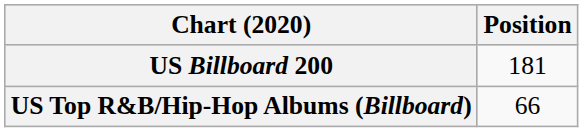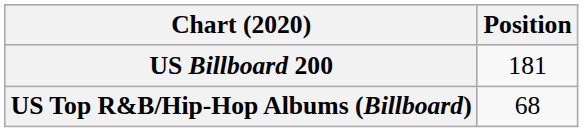US Top R&B/Hip-Hop Albums (Billboard) | Position: 66 -> 68
